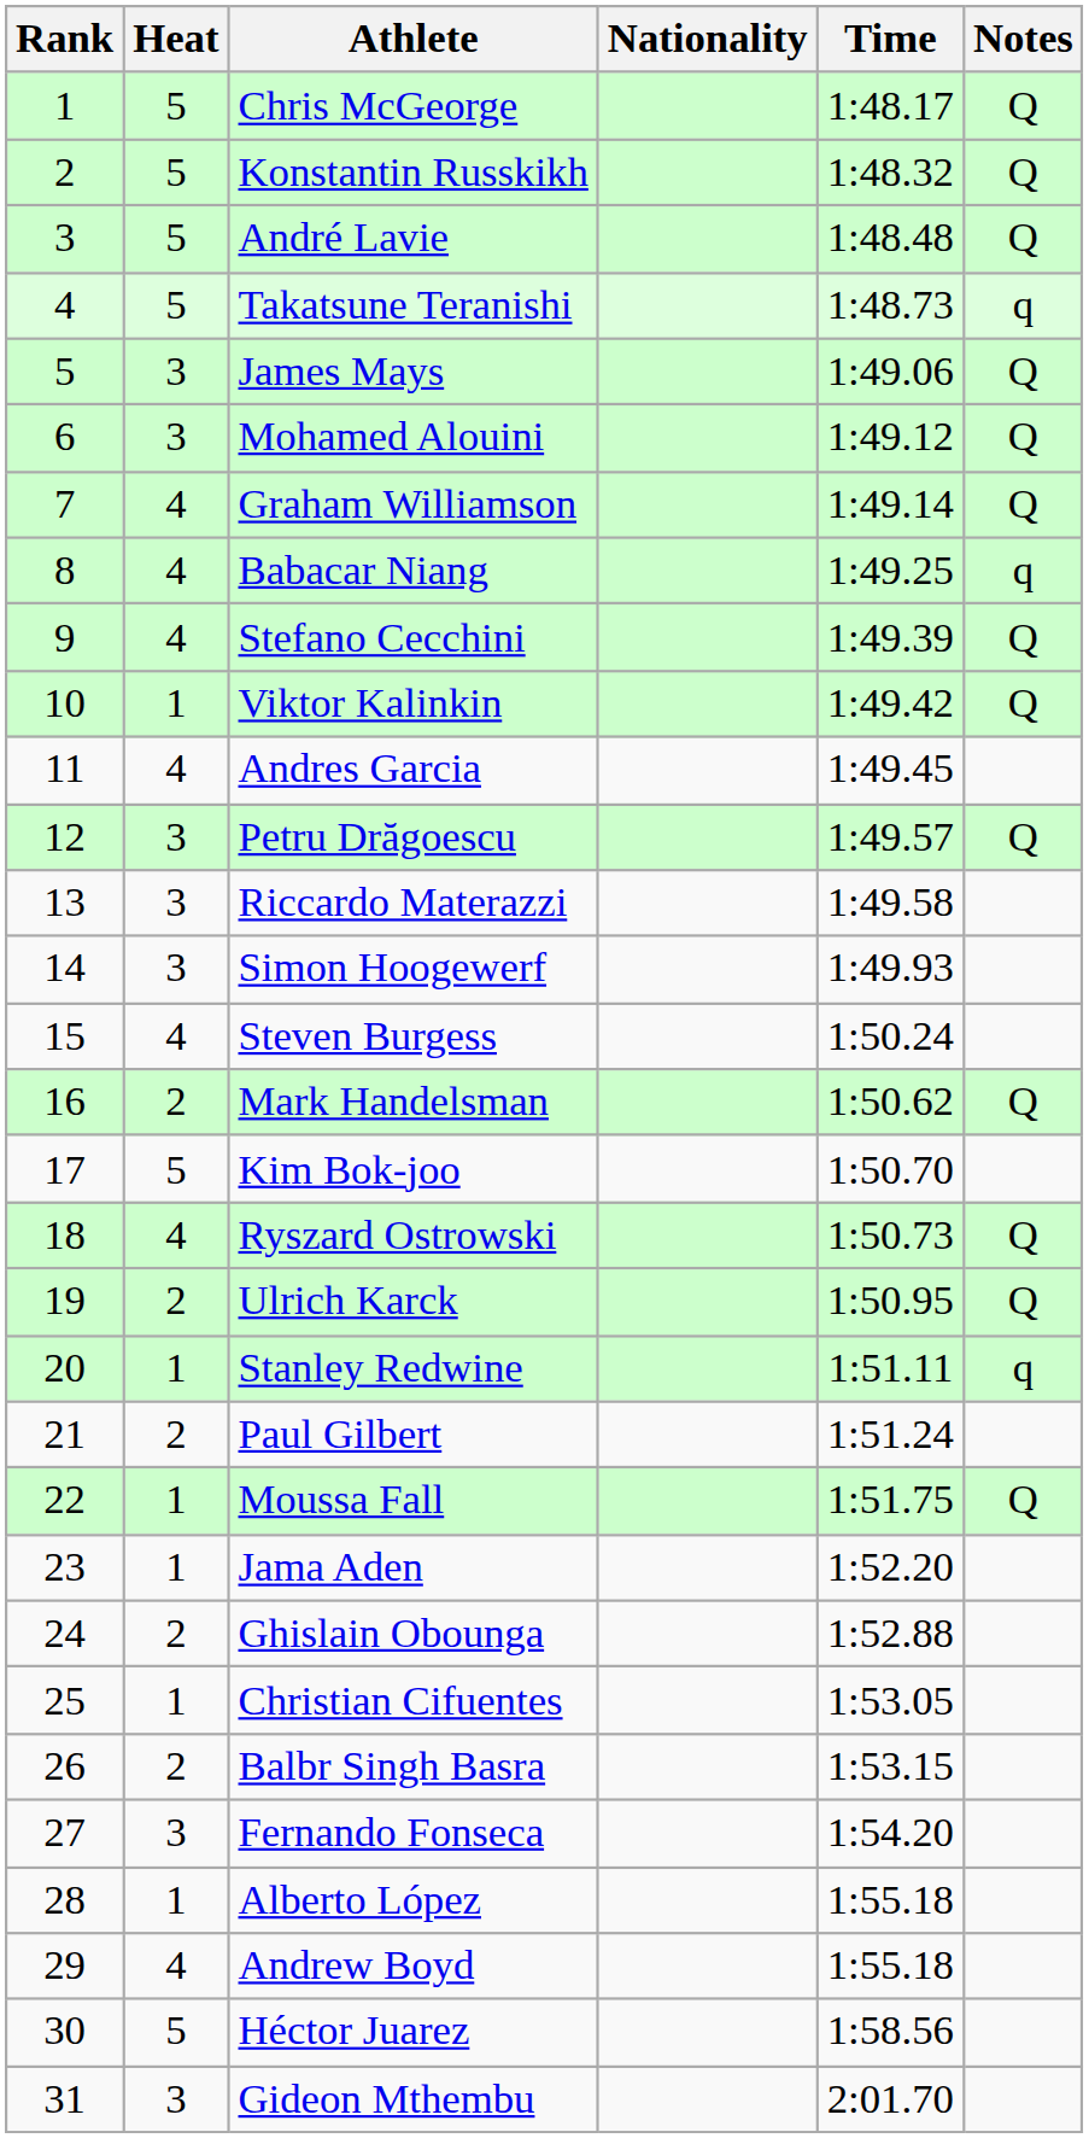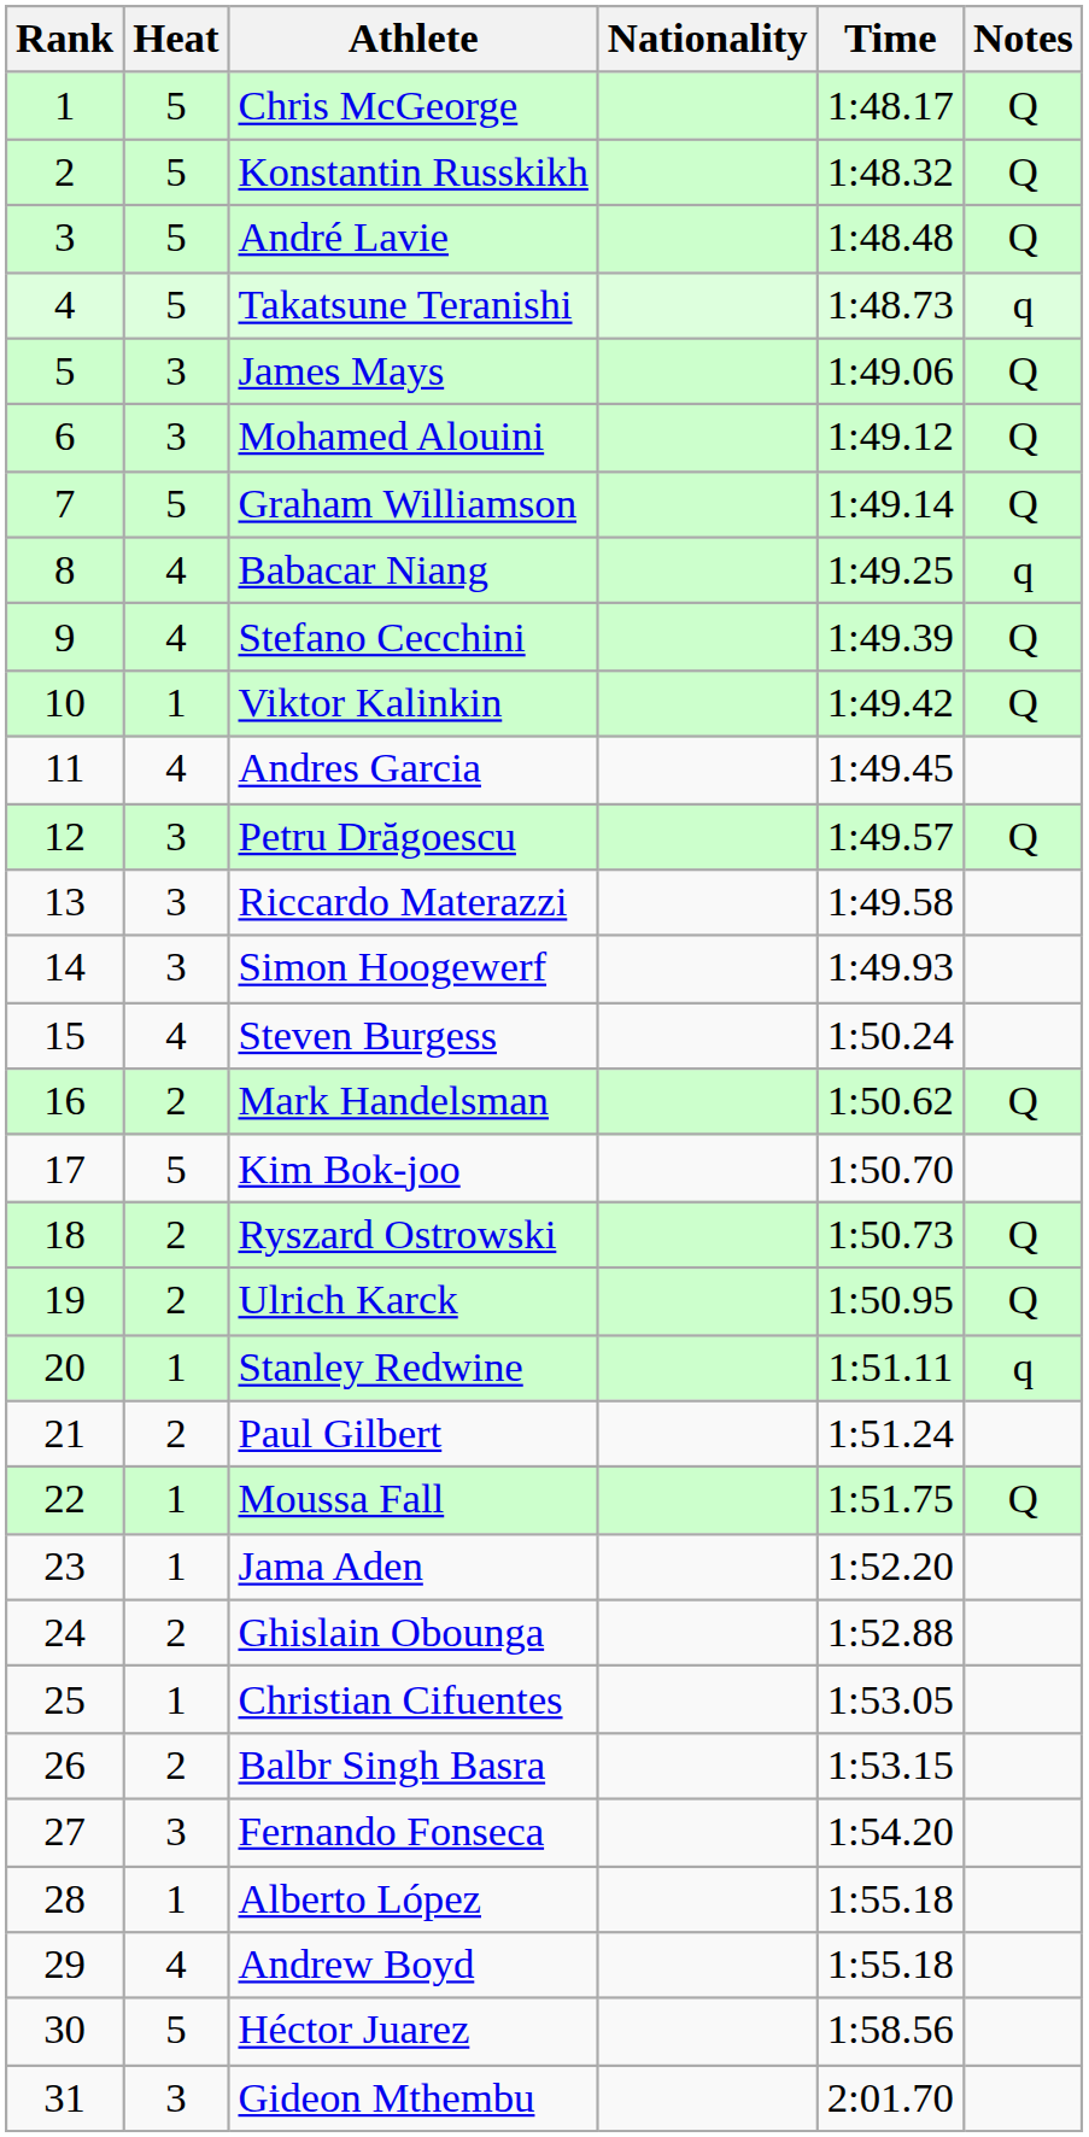Graham Williamson | Heat: 4 -> 5
Ryszard Ostrowski | Heat: 4 -> 2
